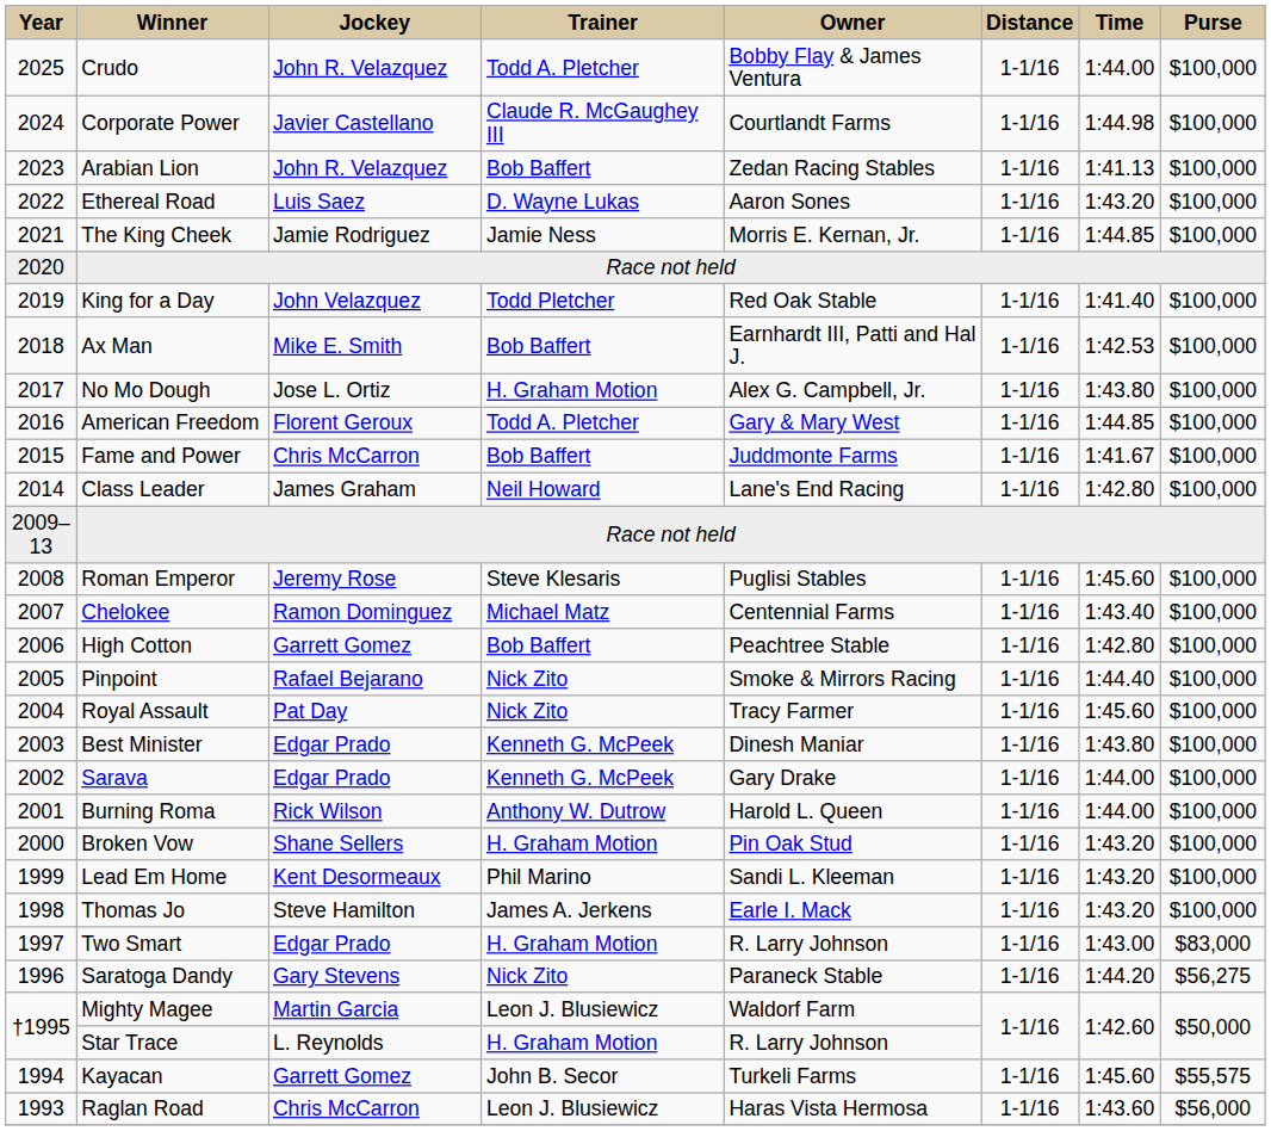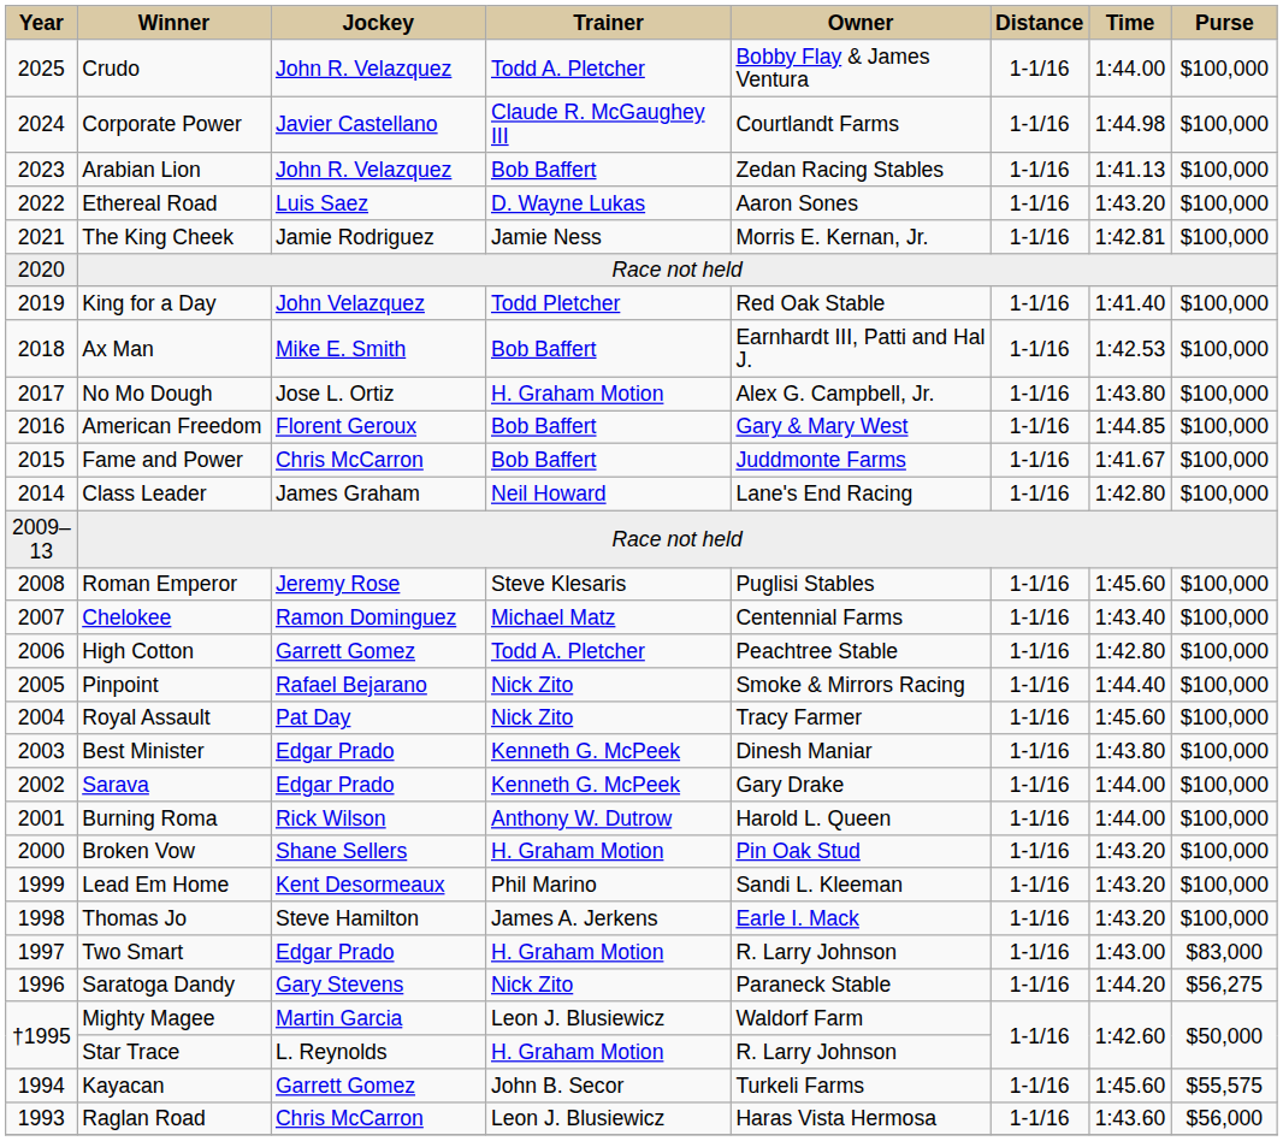The King Cheek | Time: 1:44.85 -> 1:42.81
American Freedom | Trainer: Todd A. Pletcher -> Bob Baffert
High Cotton | Trainer: Bob Baffert -> Todd A. Pletcher
